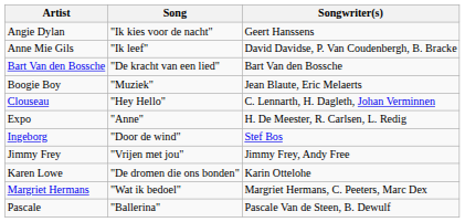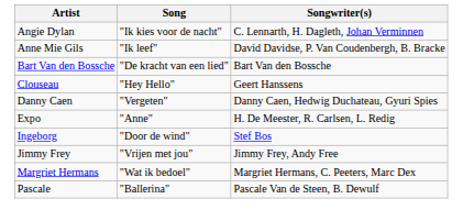Angie Dylan | Songwriter(s): Geert Hanssens -> C. Lennarth, H. Dagleth, Johan Verminnen
- row: Boogie Boy | "Muziek" | Jean Blaute, Eric Melaerts
Clouseau | Songwriter(s): C. Lennarth, H. Dagleth, Johan Verminnen -> Geert Hanssens
+ row: Danny Caen | "Vergeten" | Danny Caen, Hedwig Duchateau, Gyuri Spies
- row: Karen Lowe | "De dromen die ons bonden" | Karin Ottelohe
